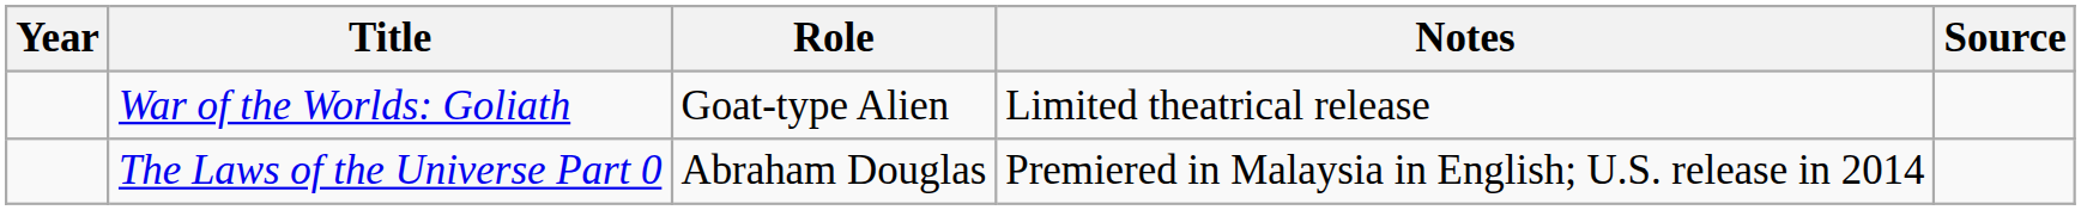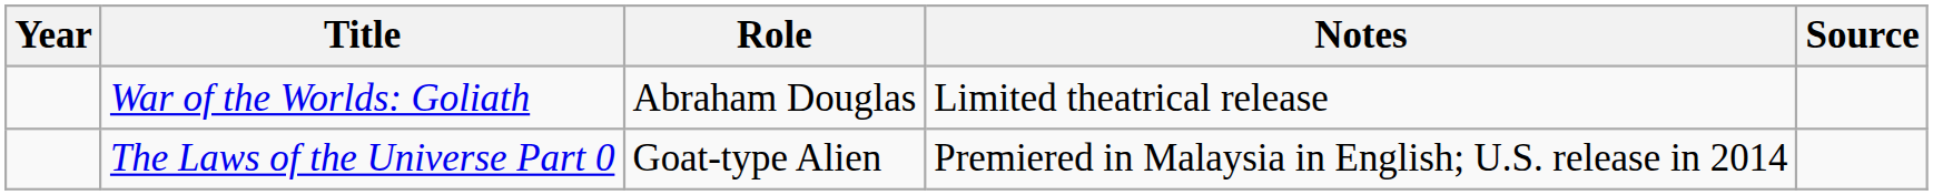War of the Worlds: Goliath | Role: Goat-type Alien -> Abraham Douglas
The Laws of the Universe Part 0 | Role: Abraham Douglas -> Goat-type Alien
